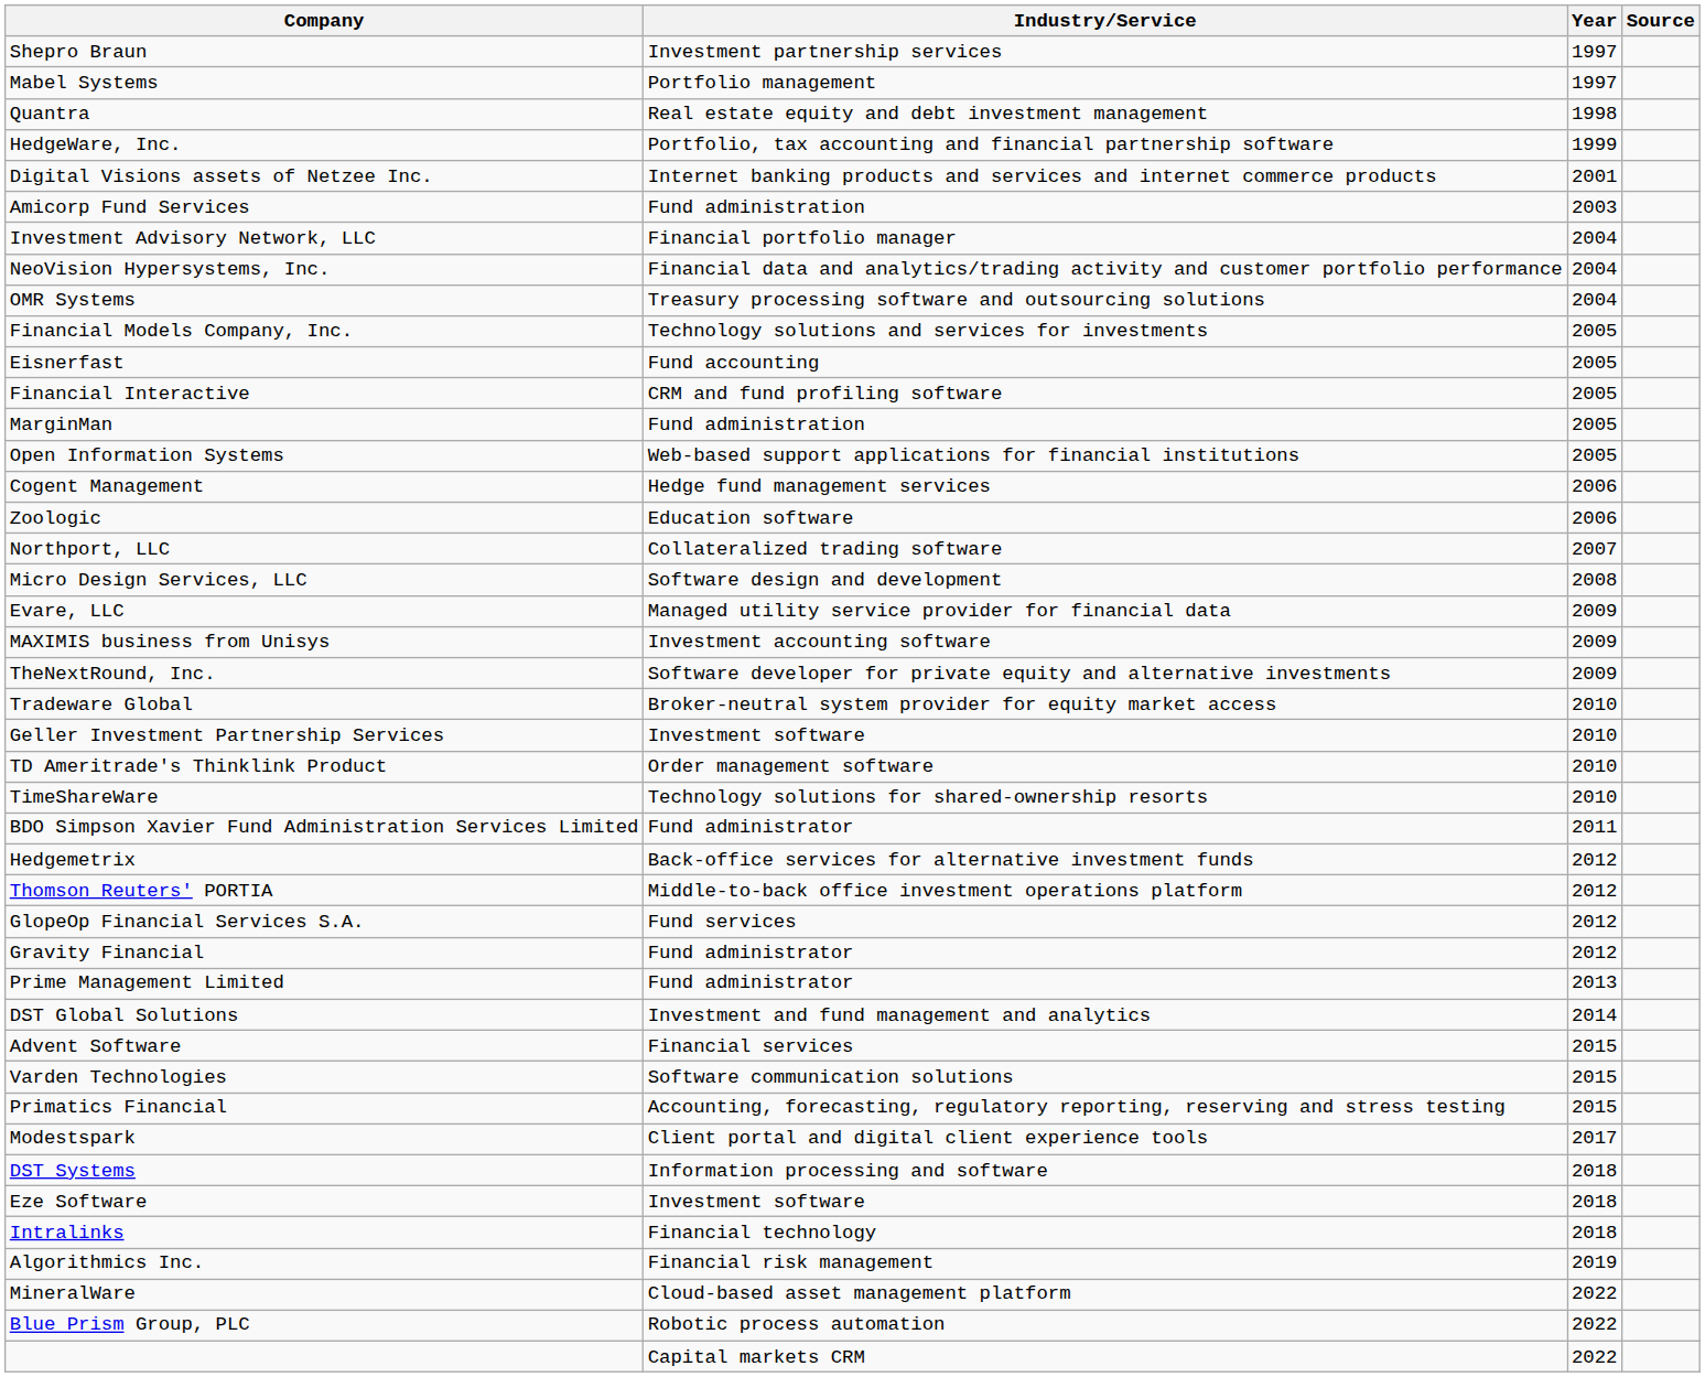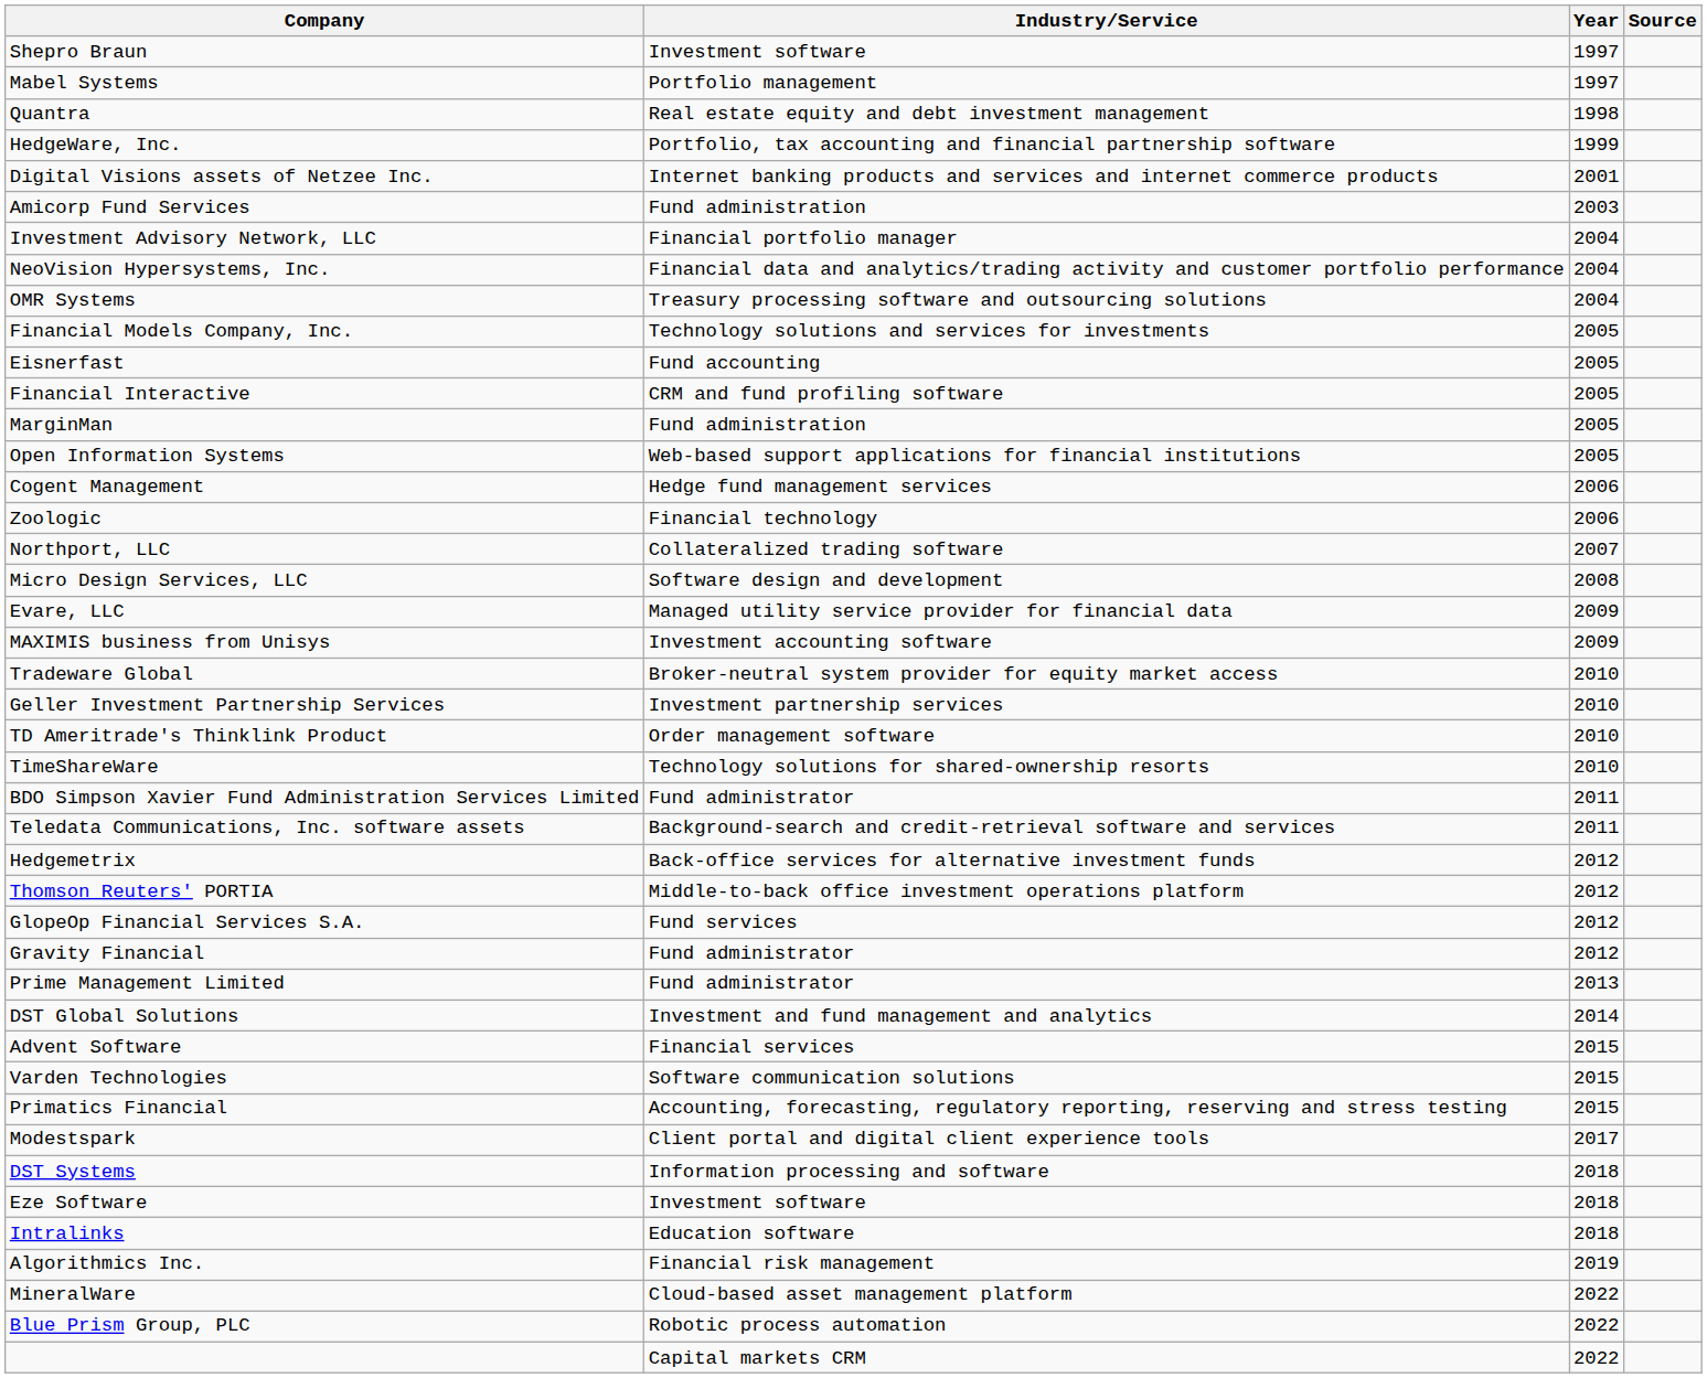Shepro Braun | Industry/Service: Investment partnership services -> Investment software
Zoologic | Industry/Service: Education software -> Financial technology
- row: TheNextRound, Inc. | Software developer for private equity and alternative investments | 2009
Geller Investment Partnership Services | Industry/Service: Investment software -> Investment partnership services
+ row: Teledata Communications, Inc. software assets | Background-search and credit-retrieval software and services | 2011
Intralinks | Industry/Service: Financial technology -> Education software
